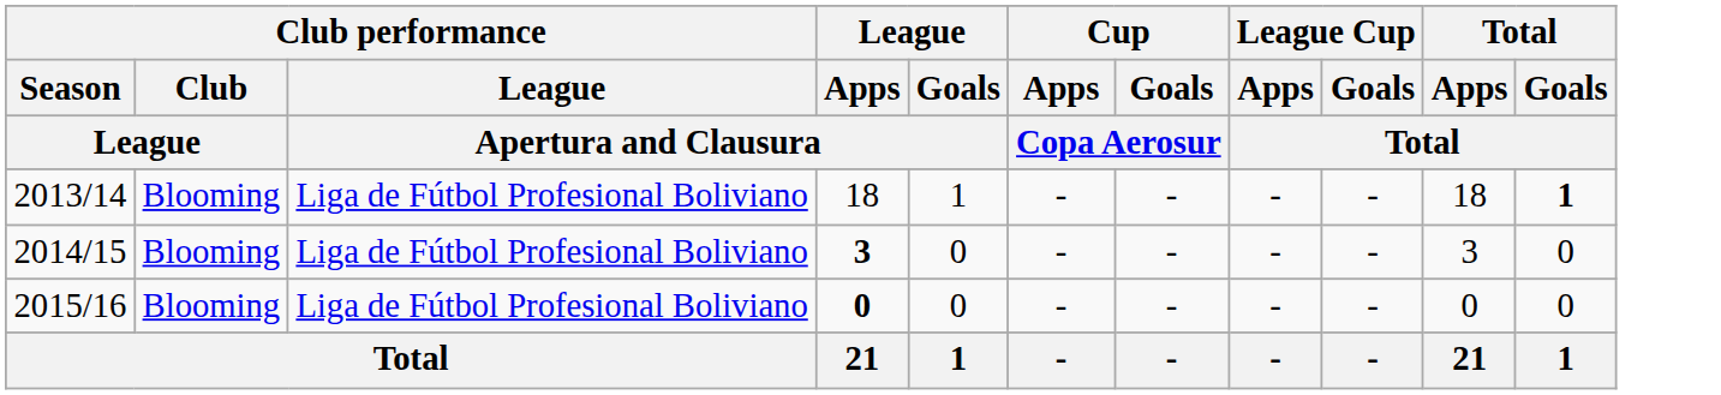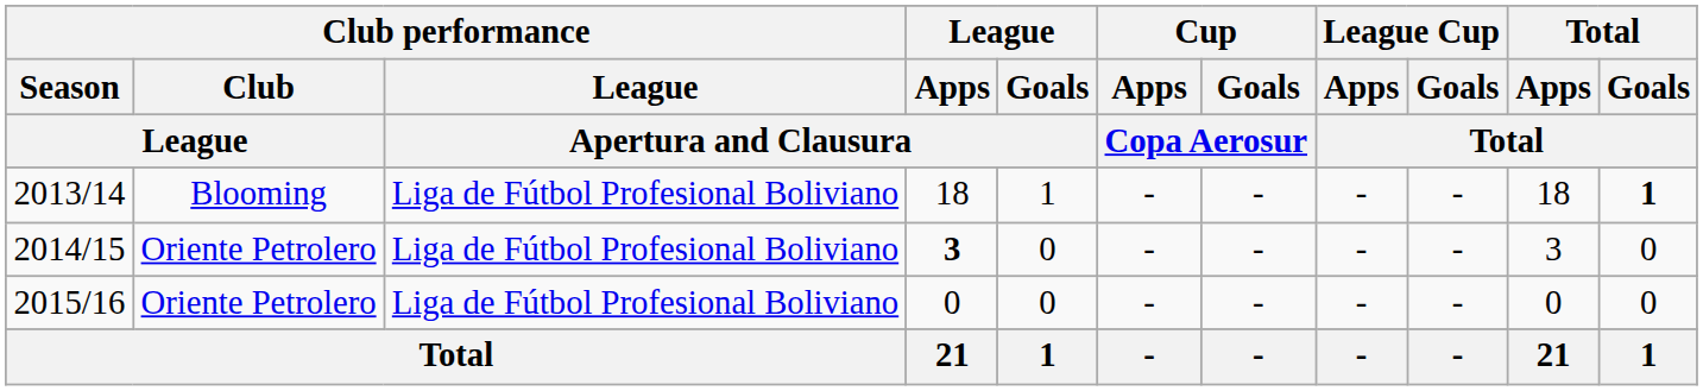2014/15 | Club performance / Club / League: Blooming -> Oriente Petrolero
2015/16 | Club performance / Club / League: Blooming -> Oriente Petrolero
2015/16 | League / Apps / Apertura and Clausura: bold -> normal
